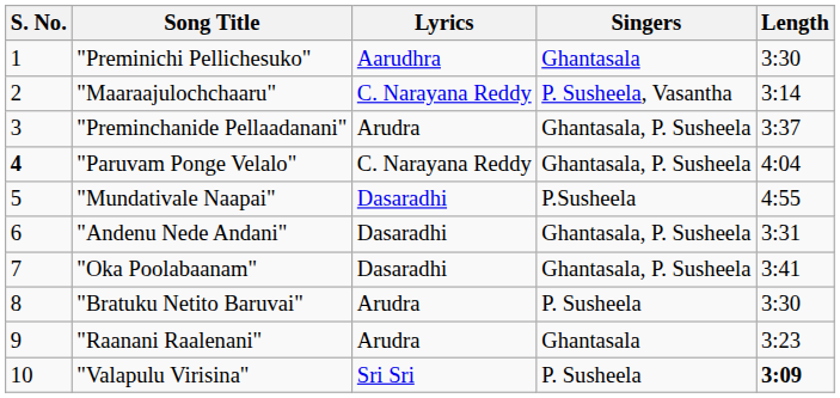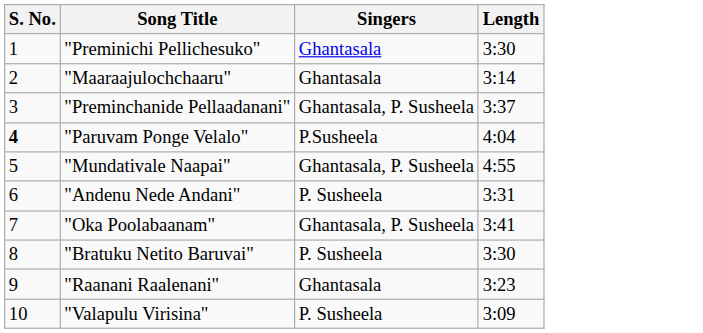- column: Lyrics | Aarudhra | C. Narayana Reddy | Arudra | C. Narayana Reddy | Dasaradhi | Dasaradhi | Dasaradhi | Arudra | Arudra | Sri Sri
"Maaraajulochchaaru" | Singers: P. Susheela, Vasantha -> Ghantasala
"Paruvam Ponge Velalo" | Singers: Ghantasala, P. Susheela -> P.Susheela
"Mundativale Naapai" | Singers: P.Susheela -> Ghantasala, P. Susheela
"Andenu Nede Andani" | Singers: Ghantasala, P. Susheela -> P. Susheela
"Valapulu Virisina" | Length: bold -> normal
